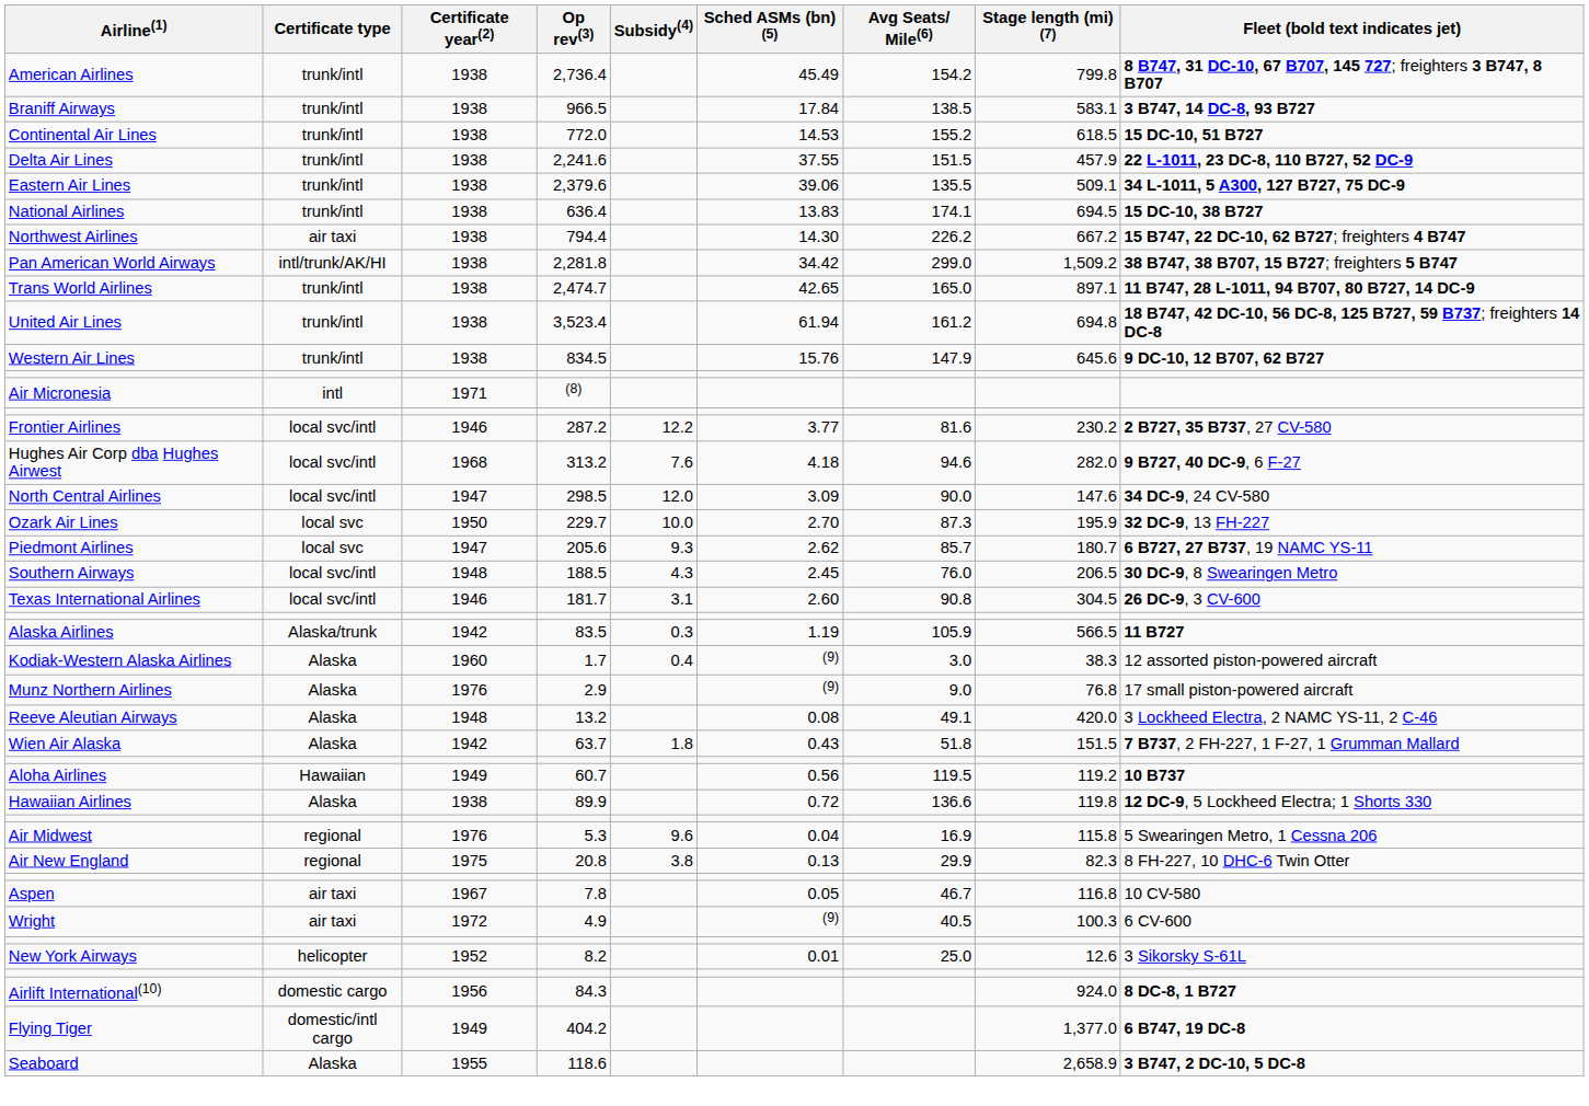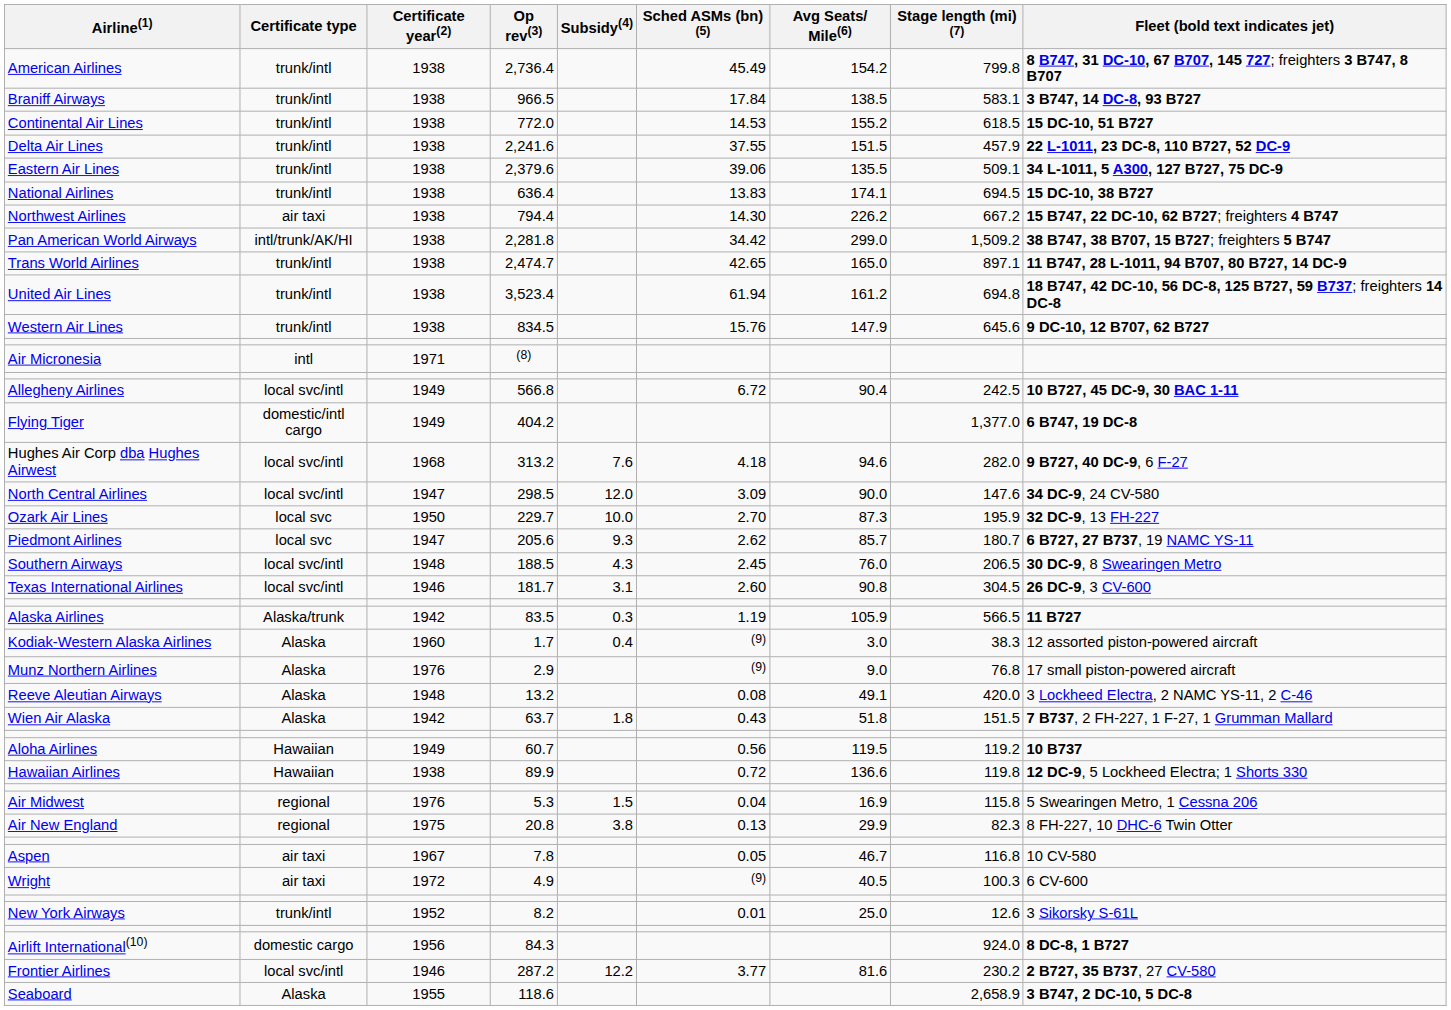+ row: Allegheny Airlines | local svc/intl | 1949 | 566.8 | 6.72 | 90.4 | 242.5 | 10 B727, 45 DC-9, 30 BAC 1-11
rows swapped: Frontier Airlines <-> Flying Tiger
Hawaiian Airlines | Certificate type: Alaska -> Hawaiian
Air Midwest | Subsidy(4): 9.6 -> 1.5
New York Airways | Certificate type: helicopter -> trunk/intl
